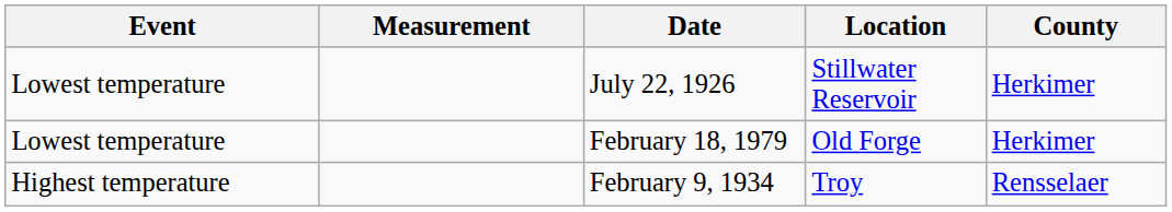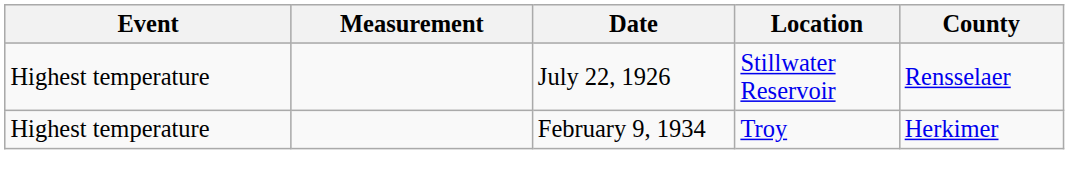July 22, 1926 | Event: Lowest temperature -> Highest temperature
July 22, 1926 | County: Herkimer -> Rensselaer
- row: Lowest temperature | February 18, 1979 | Old Forge | Herkimer
February 9, 1934 | County: Rensselaer -> Herkimer
